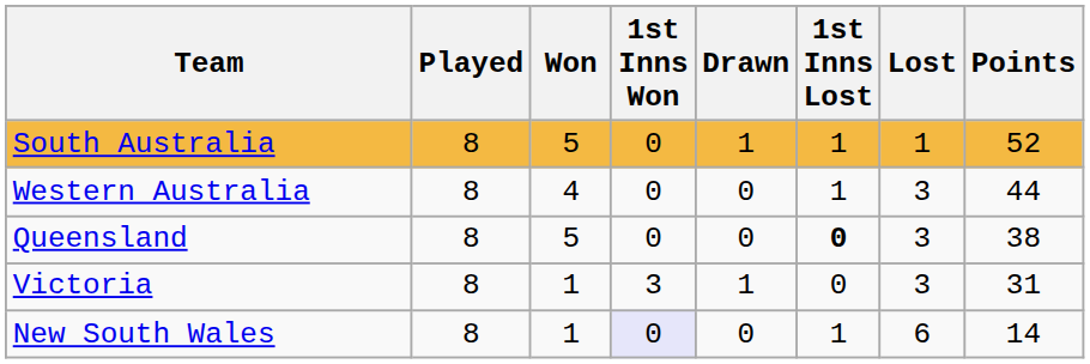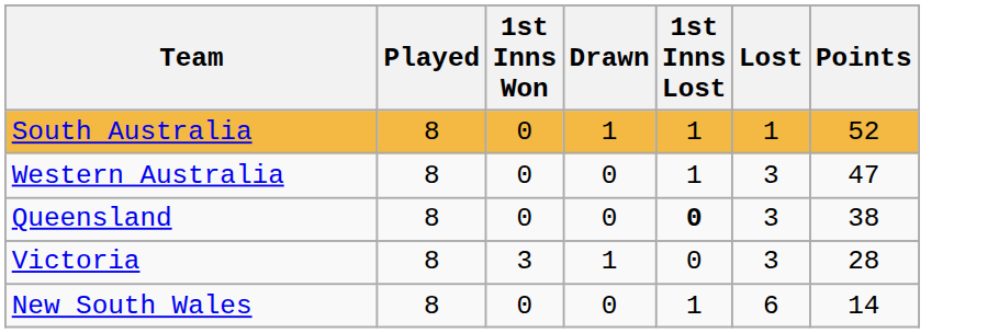- column: Won | 5 | 4 | 5 | 1 | 1
Western Australia | Points: 44 -> 47
Victoria | Points: 31 -> 28
New South Wales | 1st Inns Won: lavender background -> no background
